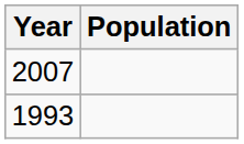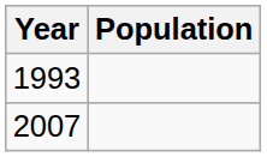rows swapped: 1993 <-> 2007
